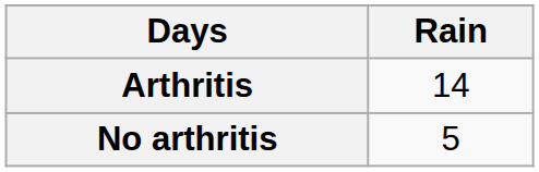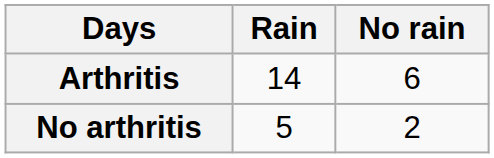+ column: No rain | 6 | 2
